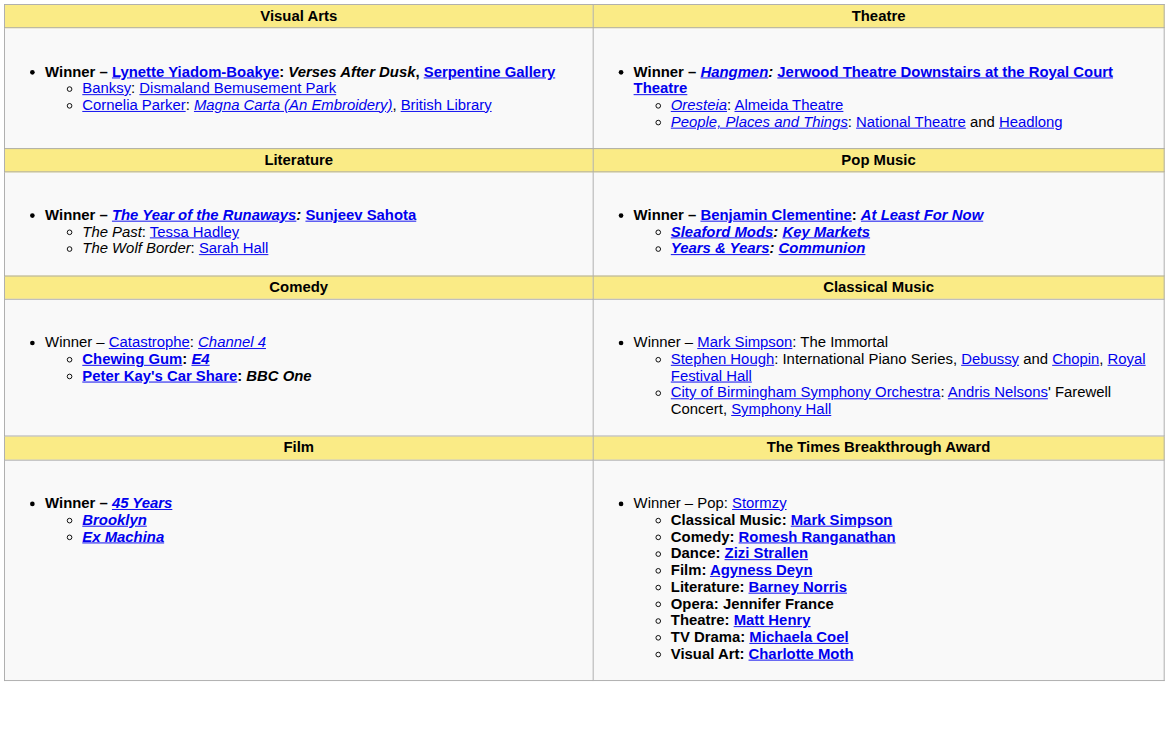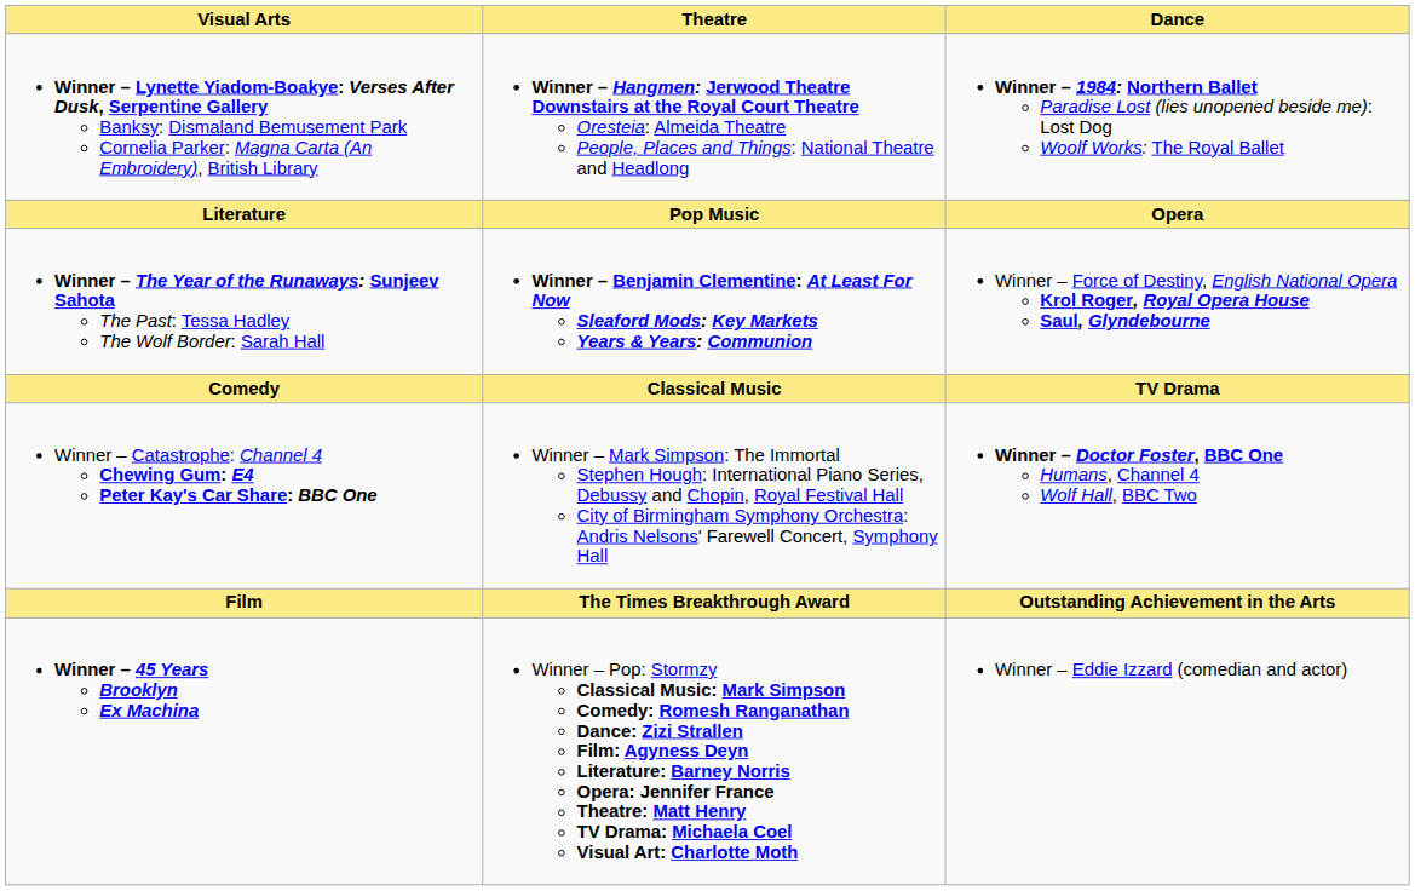+ column: Dance | Winner – 1984: Northern Ballet Paradise Lost (lies unopened beside me): Lost Dog Woolf Works: The Royal Ballet | Opera | Winner – Force of Destiny, English National Opera Krol Roger, Royal Opera House Saul, Glyndebourne | TV Drama | Winner – Doctor Foster, BBC One Humans, Channel 4 Wolf Hall, BBC Two | Outstanding Achievement in the Arts | Winner – Eddie Izzard (comedian and actor)
